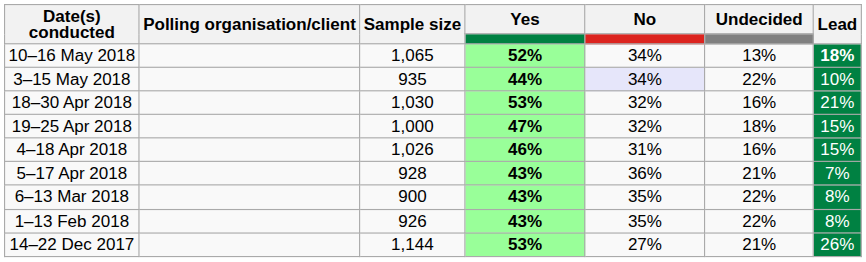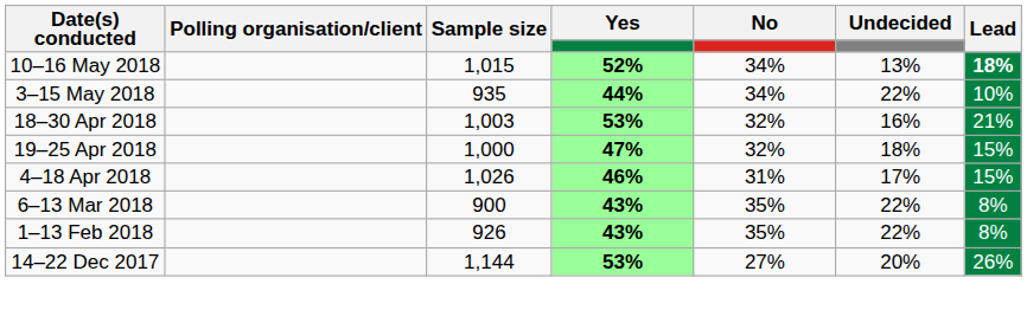10–16 May 2018 | Sample size: 1,065 -> 1,015
3–15 May 2018 | No: lavender background -> no background
18–30 Apr 2018 | Sample size: 1,030 -> 1,003
4–18 Apr 2018 | Undecided: 16% -> 17%
- row: 5–17 Apr 2018 | 928 | 43% | 36% | 21% | 7%
14–22 Dec 2017 | Undecided: 21% -> 20%
